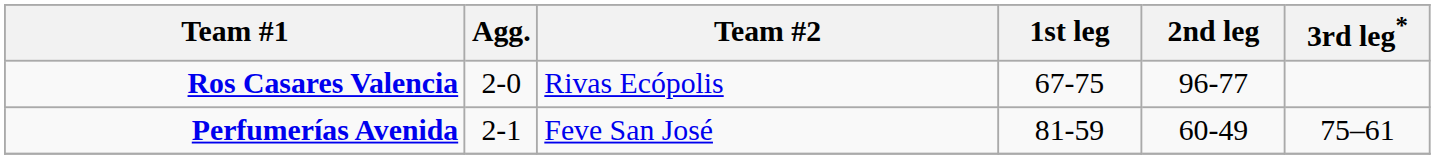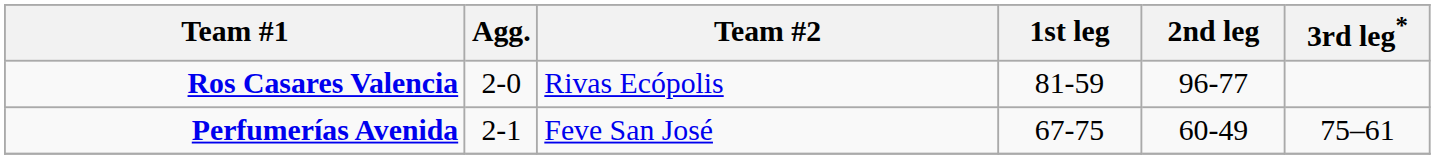Ros Casares Valencia | 1st leg: 67-75 -> 81-59
Perfumerías Avenida | 1st leg: 81-59 -> 67-75
